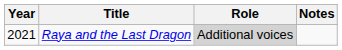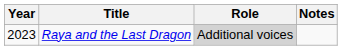Raya and the Last Dragon | Year: 2021 -> 2023
